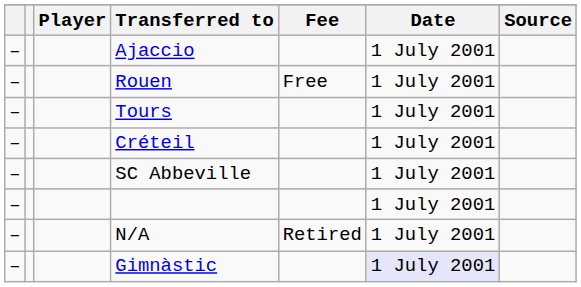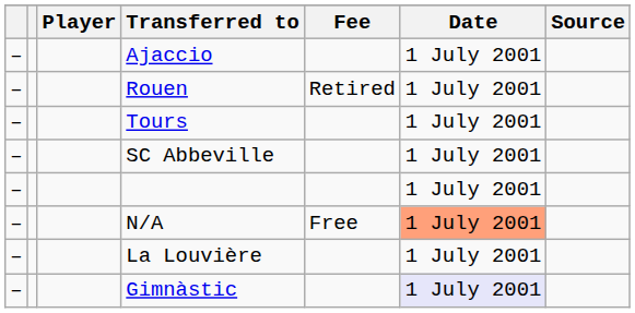Rouen | Fee: Free -> Retired
- row: – | Créteil | 1 July 2001
N/A | Fee: Retired -> Free
N/A | Date: no background -> lightsalmon background
+ row: – | La Louvière | 1 July 2001
